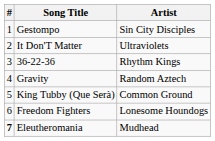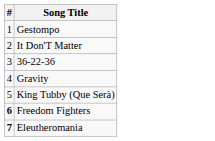- column: Artist | Sin City Disciples | Ultraviolets | Rhythm Kings | Random Aztech | Common Ground | Lonesome Houndogs | Mudhead
Freedom Fighters | #: normal -> bold
